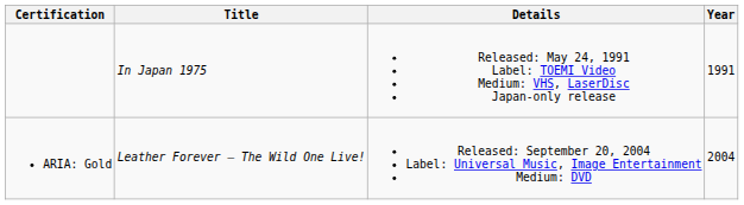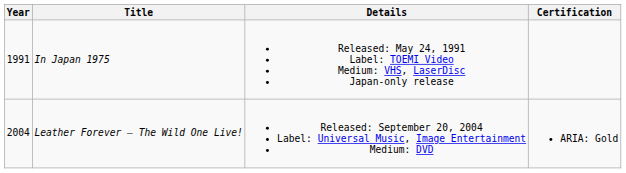columns swapped: Year <-> Certification
